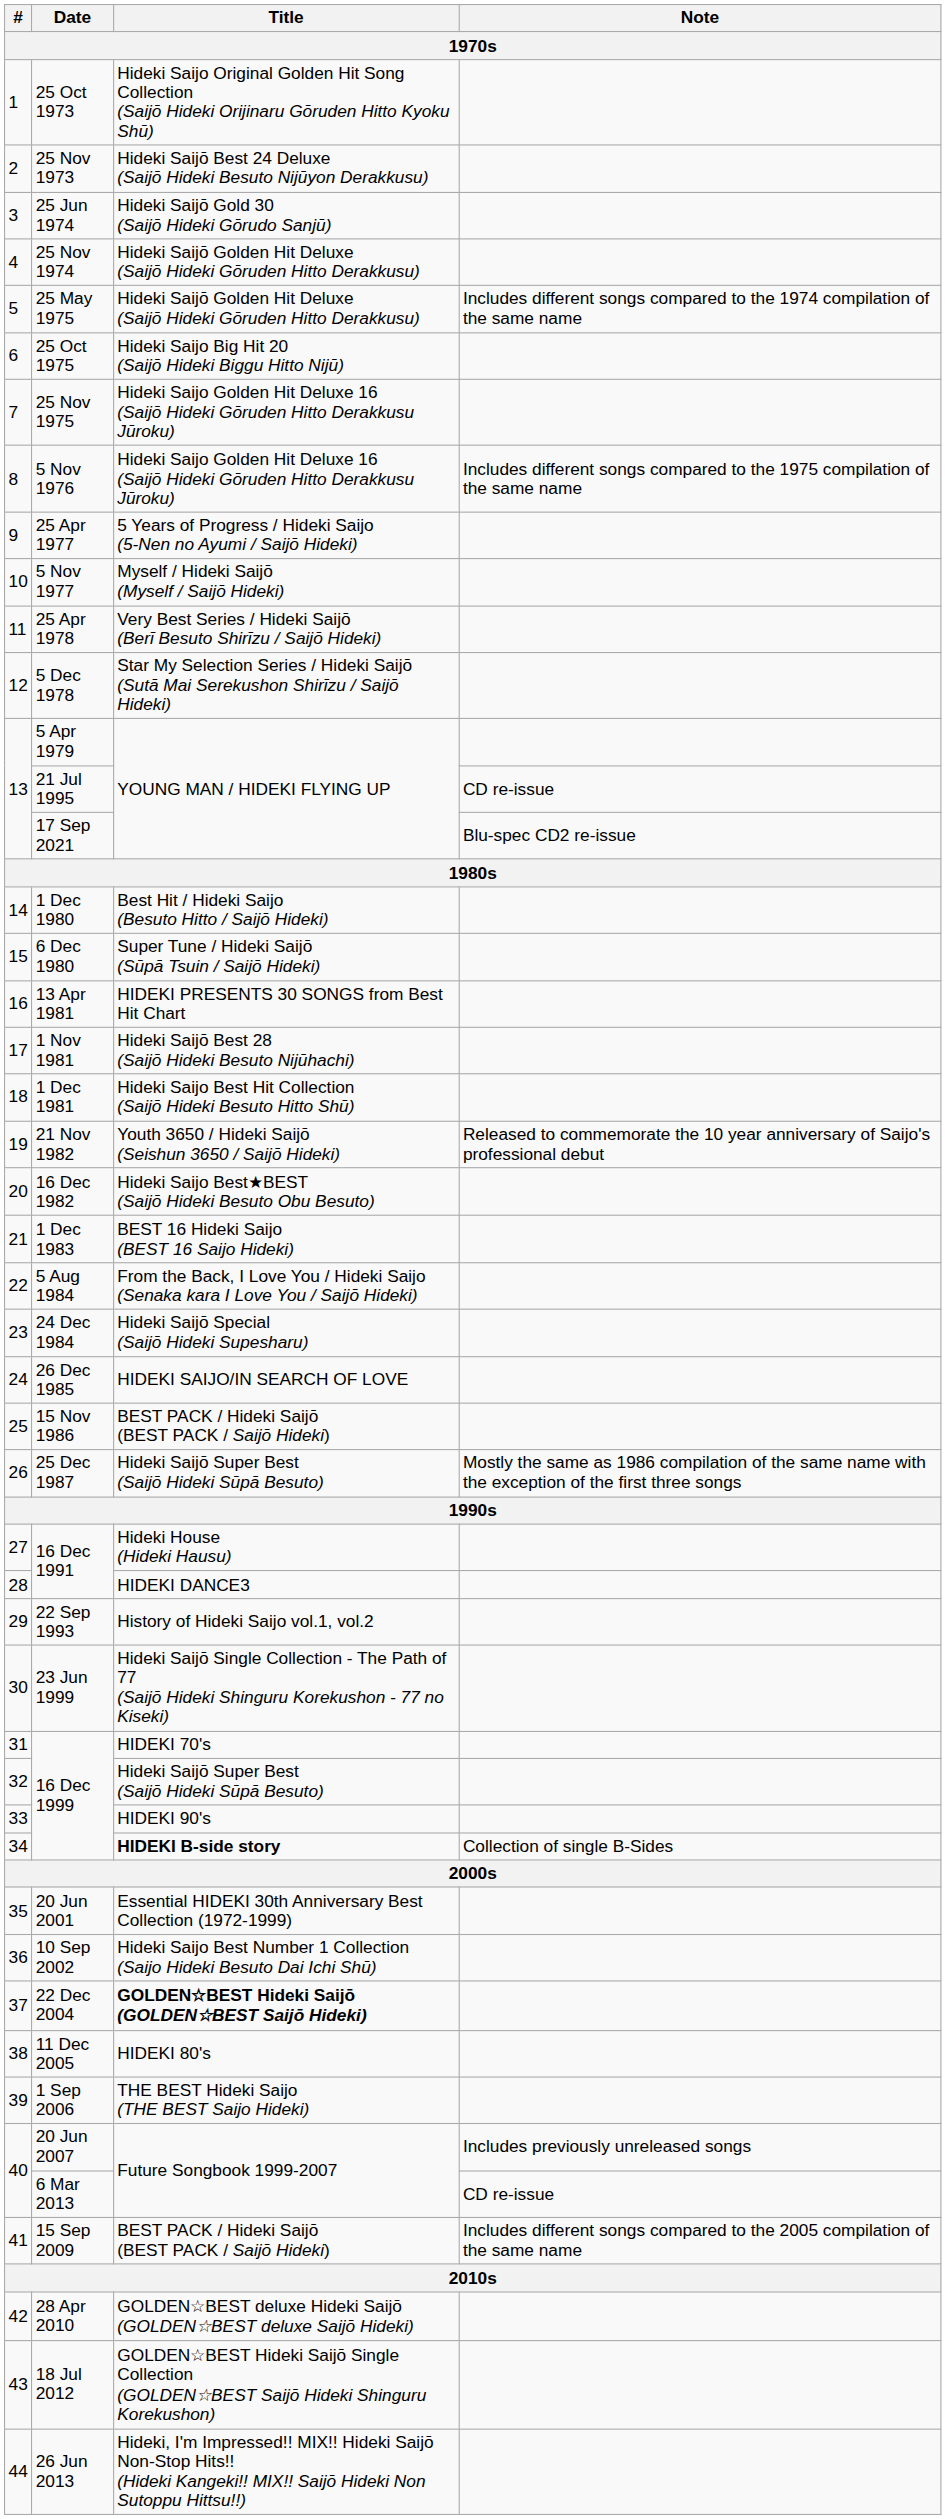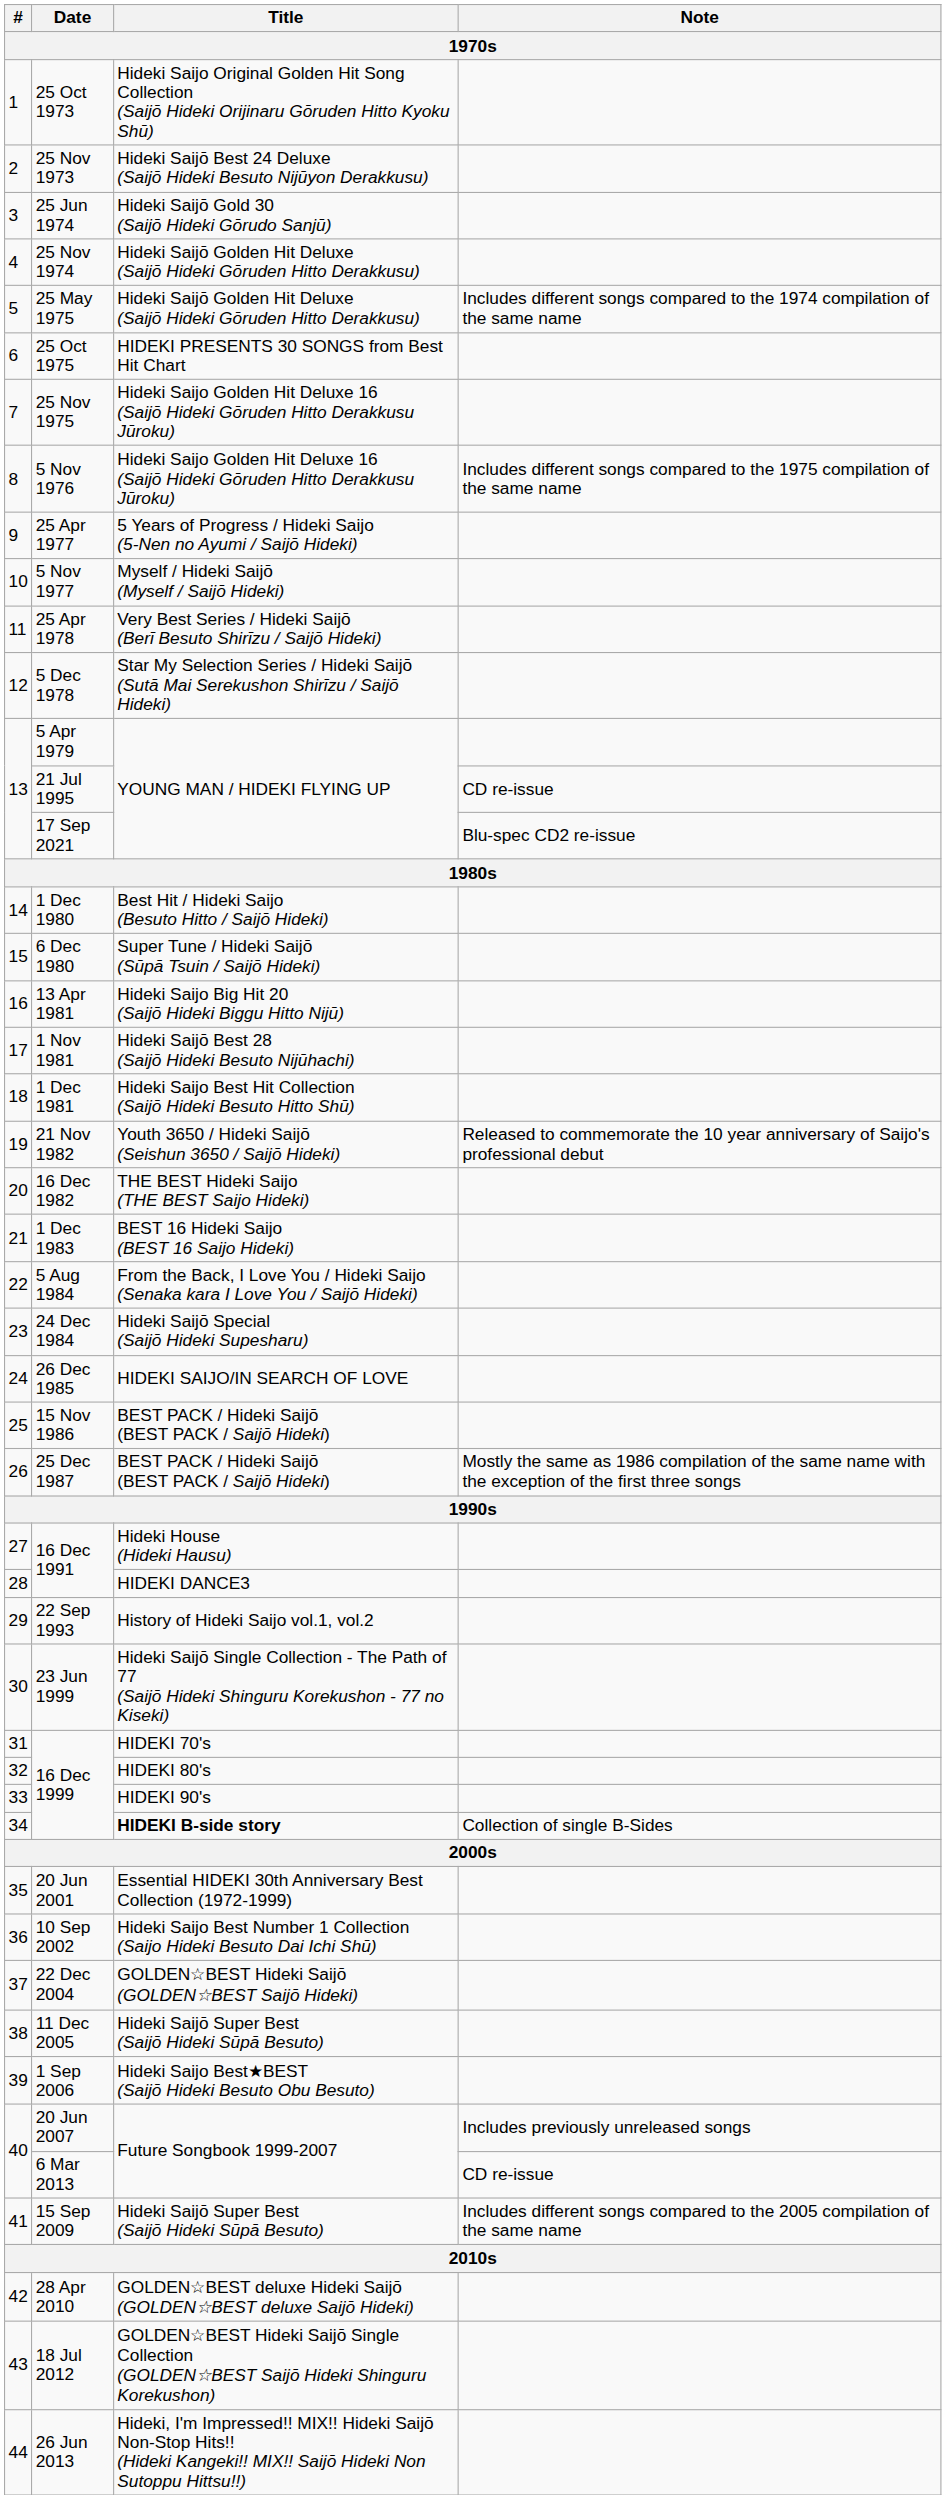25 Oct 1975 | Title: Hideki Saijo Big Hit 20 (Saijō Hideki Biggu Hitto Nijū) -> HIDEKI PRESENTS 30 SONGS from Best Hit Chart
13 Apr 1981 | Title: HIDEKI PRESENTS 30 SONGS from Best Hit Chart -> Hideki Saijo Big Hit 20 (Saijō Hideki Biggu Hitto Nijū)
16 Dec 1982 | Title: Hideki Saijo Best★BEST (Saijō Hideki Besuto Obu Besuto) -> THE BEST Hideki Saijo (THE BEST Saijo Hideki)
25 Dec 1987 | Title: Hideki Saijō Super Best (Saijō Hideki Sūpā Besuto) -> BEST PACK / Hideki Saijō (BEST PACK / Saijō Hideki)
32 / 16 Dec 1999 | Title: Hideki Saijō Super Best (Saijō Hideki Sūpā Besuto) -> HIDEKI 80's
22 Dec 2004 | Title: bold -> normal
11 Dec 2005 | Title: HIDEKI 80's -> Hideki Saijō Super Best (Saijō Hideki Sūpā Besuto)
1 Sep 2006 | Title: THE BEST Hideki Saijo (THE BEST Saijo Hideki) -> Hideki Saijo Best★BEST (Saijō Hideki Besuto Obu Besuto)
15 Sep 2009 | Title: BEST PACK / Hideki Saijō (BEST PACK / Saijō Hideki) -> Hideki Saijō Super Best (Saijō Hideki Sūpā Besuto)
